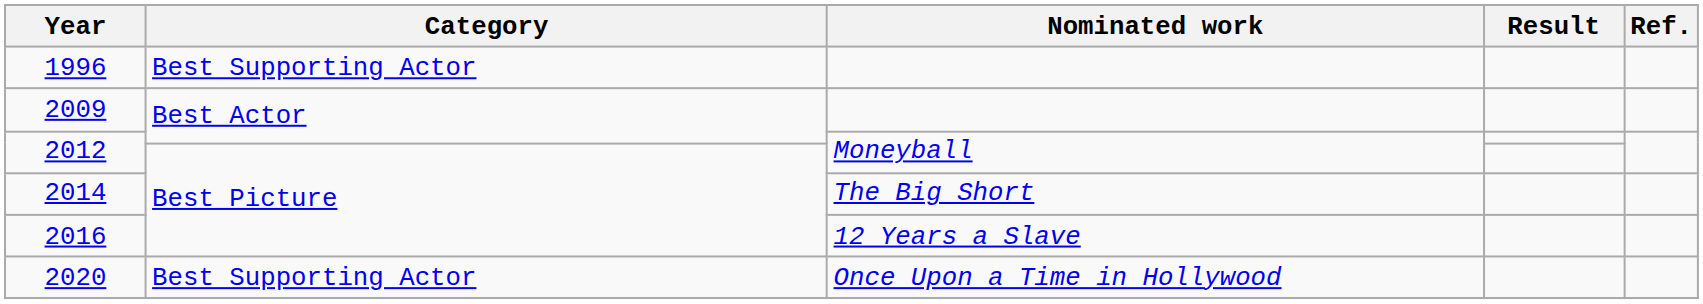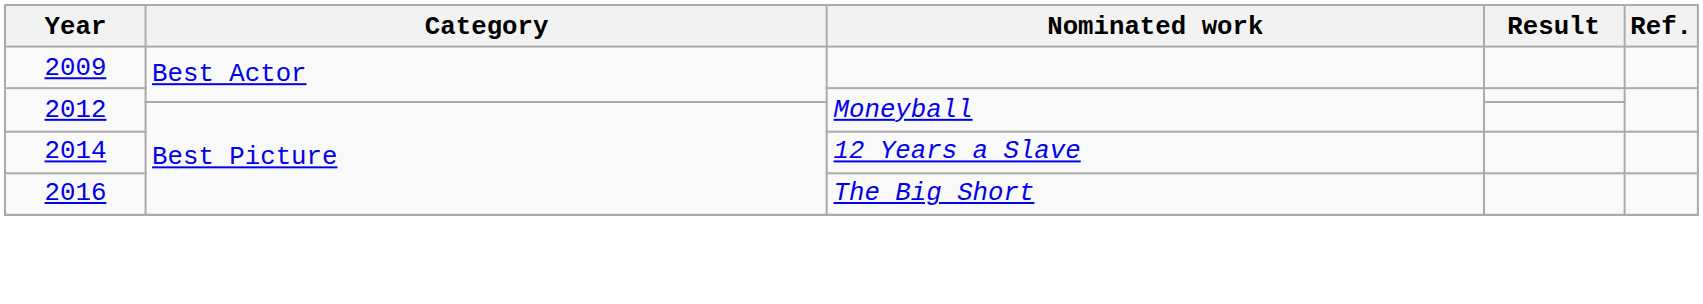- row: 1996 | Best Supporting Actor
2014 | Nominated work: The Big Short -> 12 Years a Slave
2016 | Nominated work: 12 Years a Slave -> The Big Short
- row: 2020 | Best Supporting Actor | Once Upon a Time in Hollywood
